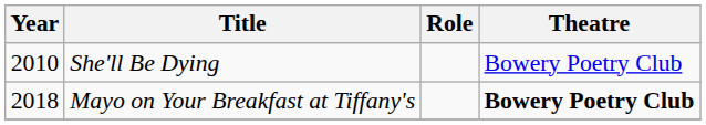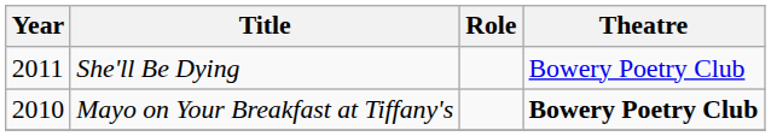She'll Be Dying | Year: 2010 -> 2011
Mayo on Your Breakfast at Tiffany's | Year: 2018 -> 2010
